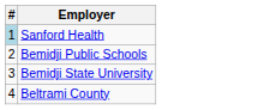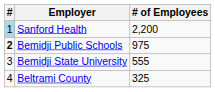+ column: # of Employees | 2,200 | 975 | 555 | 325
Bemidji Public Schools | #: normal -> bold
